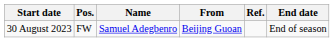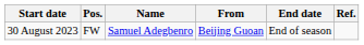columns swapped: End date <-> Ref.
